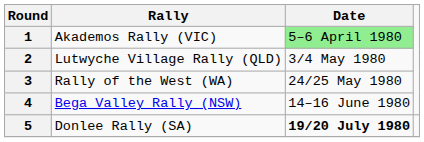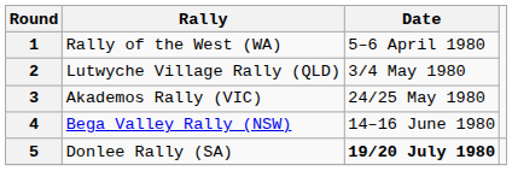1 | Rally: Akademos Rally (VIC) -> Rally of the West (WA)
1 | Date: lightgreen background -> no background
3 | Rally: Rally of the West (WA) -> Akademos Rally (VIC)
